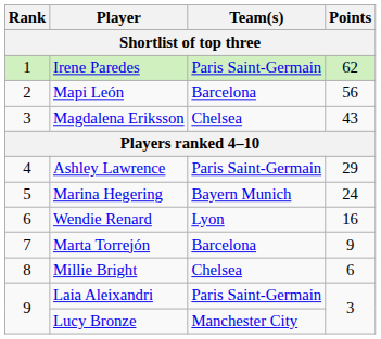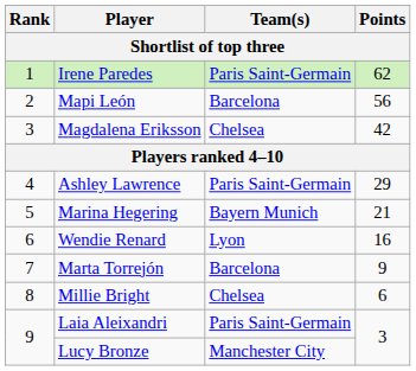Magdalena Eriksson | Points: 43 -> 42
Marina Hegering | Points: 24 -> 21
